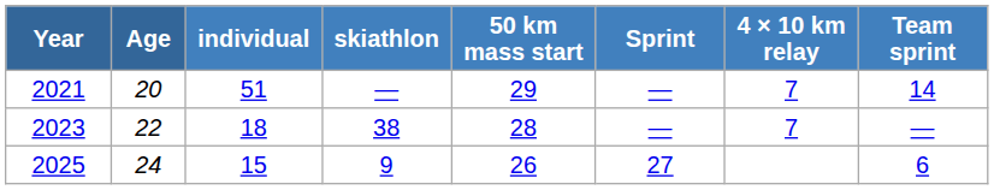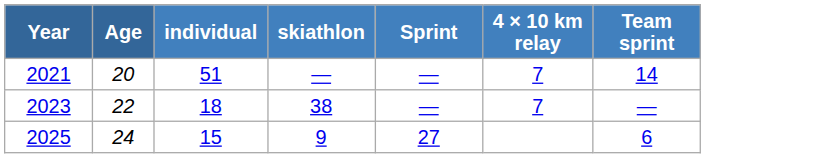- column: 50 km mass start | 29 | 28 | 26
